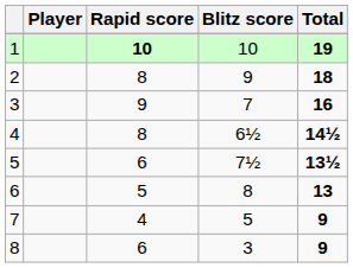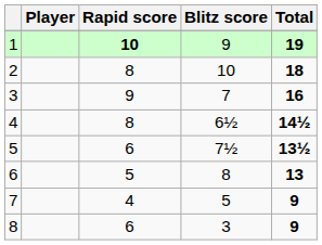1 | Blitz score: 10 -> 9
2 | Blitz score: 9 -> 10
